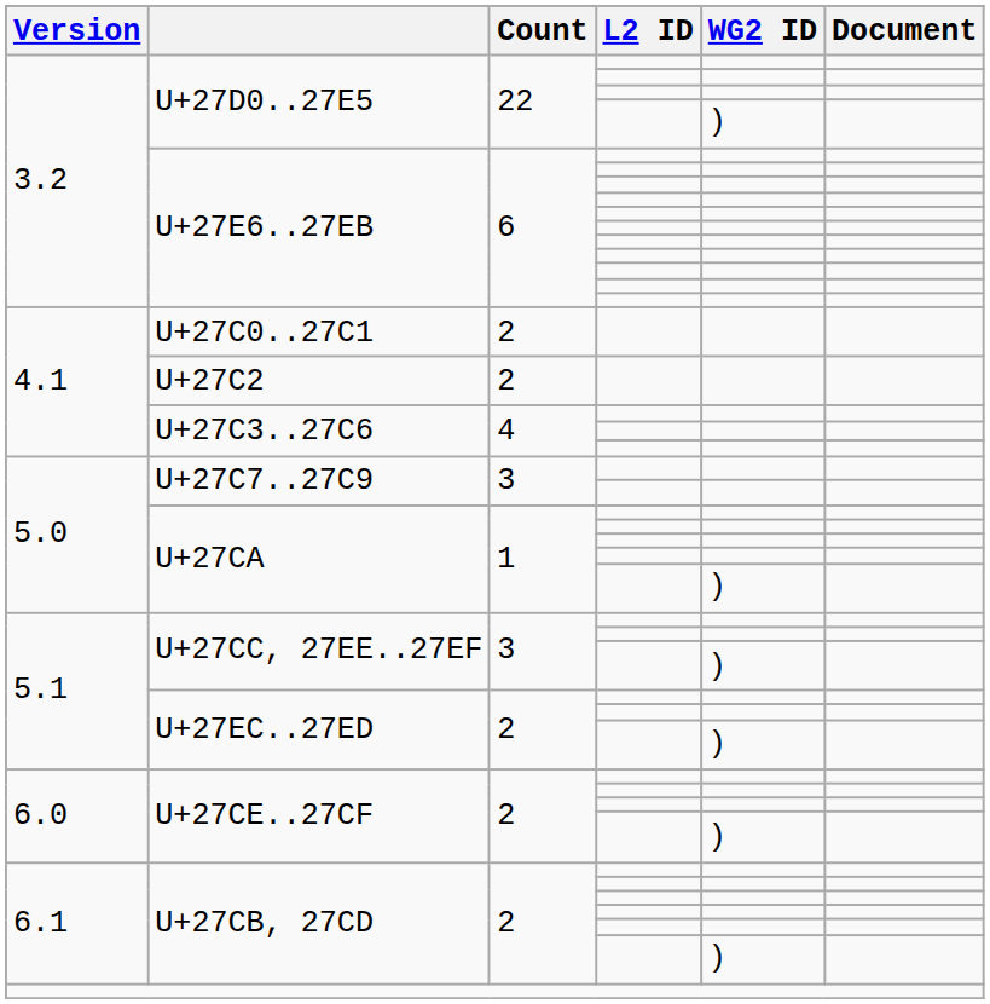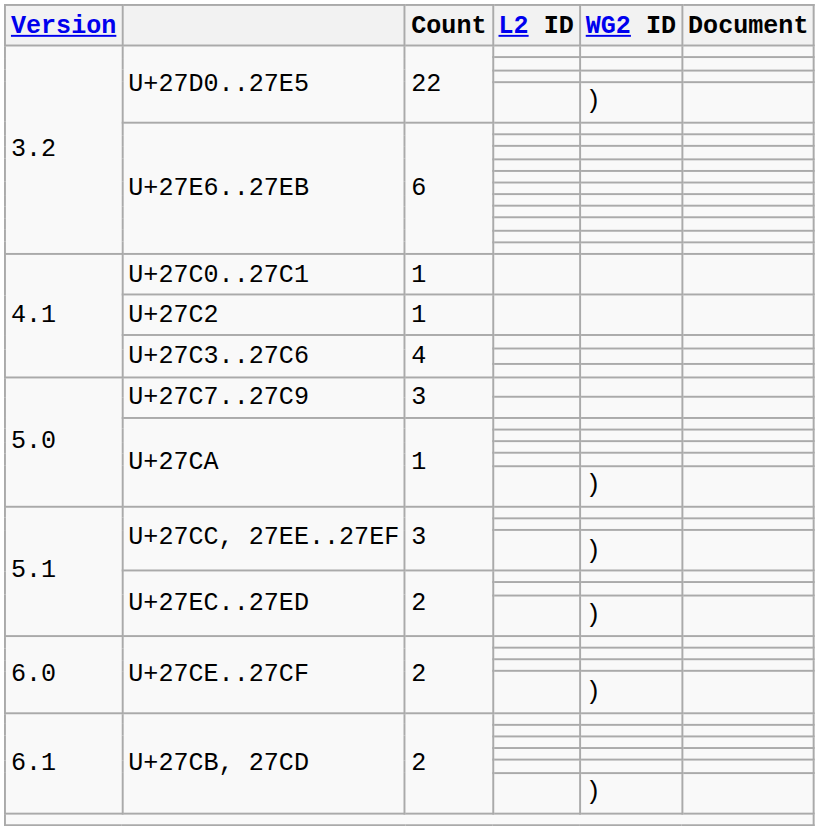U+27C0..27C1 | Count: 2 -> 1
U+27C2 | Count: 2 -> 1
